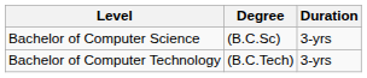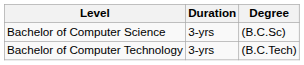columns swapped: Degree <-> Duration
